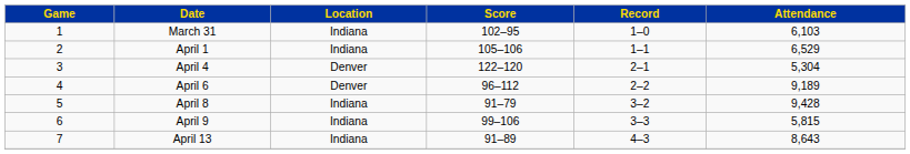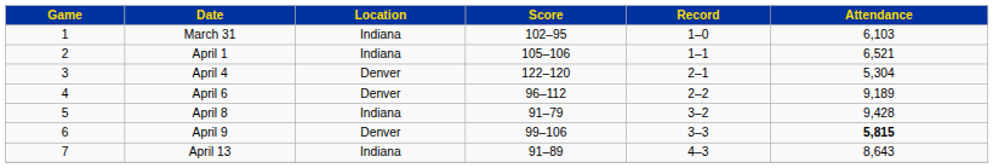April 1 | Attendance: 6,529 -> 6,521
April 9 | Location: Indiana -> Denver
April 9 | Attendance: normal -> bold
